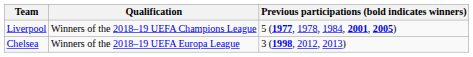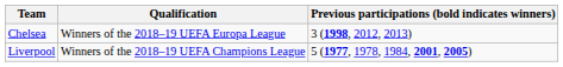rows swapped: Liverpool <-> Chelsea
